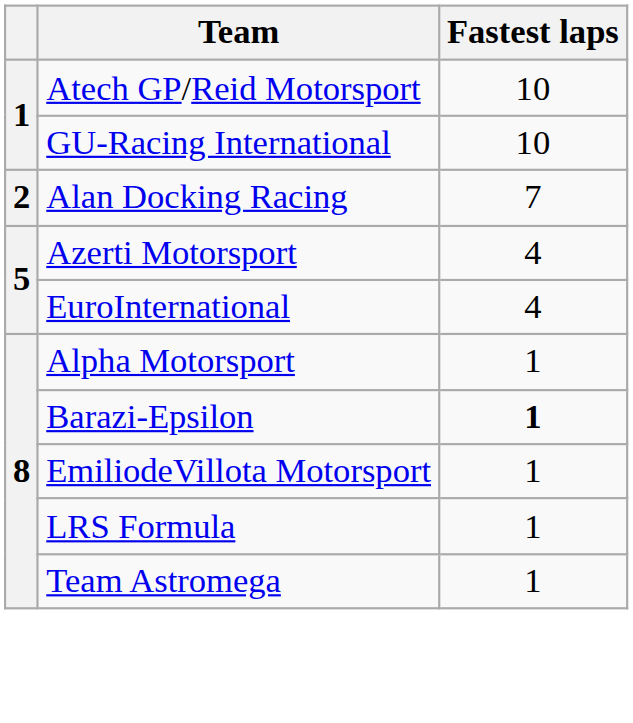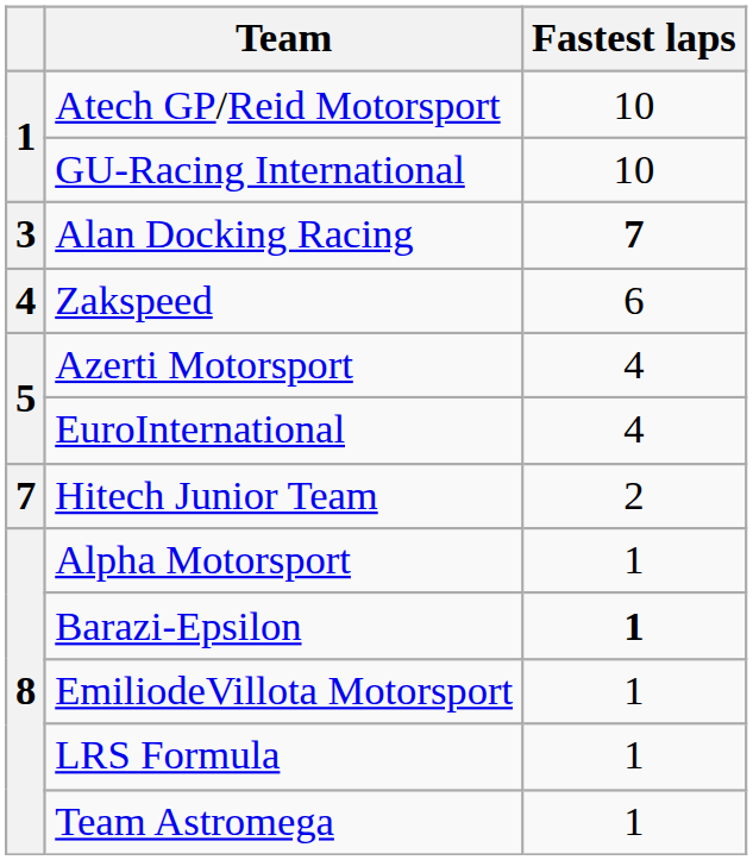Alan Docking Racing | column 1: 2 -> 3
Alan Docking Racing | Fastest laps: normal -> bold
+ row: 4 | Zakspeed | 6
+ row: 7 | Hitech Junior Team | 2
